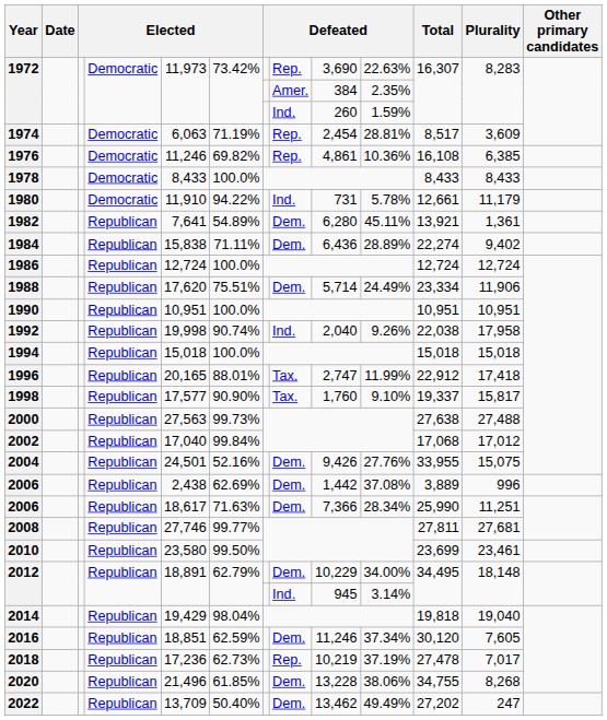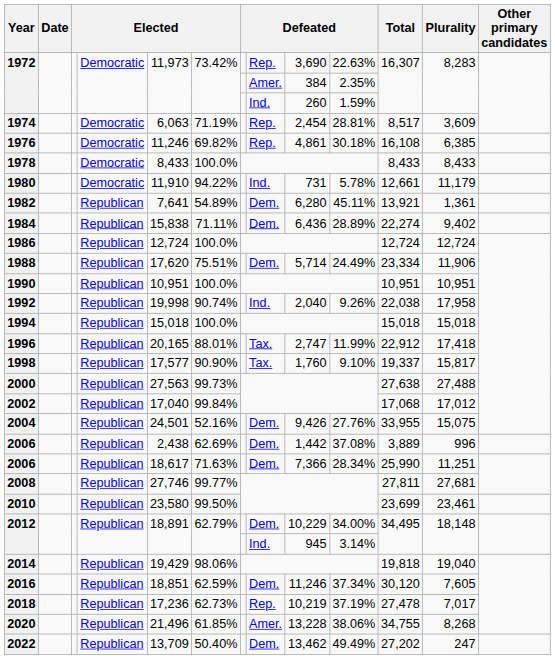1976 | column 10: 10.36% -> 30.18%
2014 | column 6: 98.04% -> 98.06%
2020 | column 8: Dem. -> Amer.
